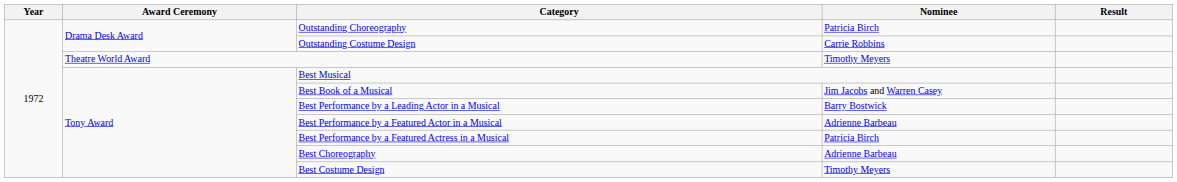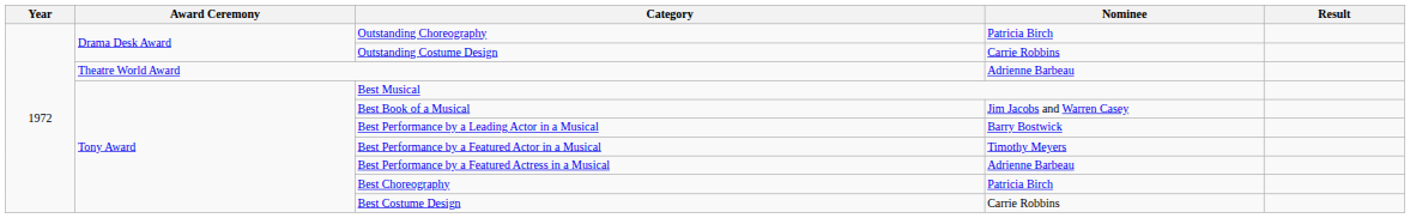Theatre World Award | Nominee: Timothy Meyers -> Adrienne Barbeau
Best Performance by a Featured Actor in a Musical | Nominee: Adrienne Barbeau -> Timothy Meyers
Best Performance by a Featured Actress in a Musical | Nominee: Patricia Birch -> Adrienne Barbeau
Best Choreography | Nominee: Adrienne Barbeau -> Patricia Birch
Best Costume Design | Nominee: Timothy Meyers -> Carrie Robbins
